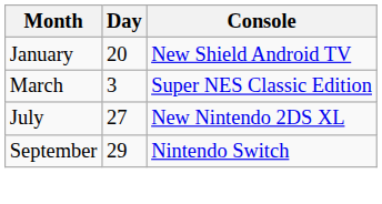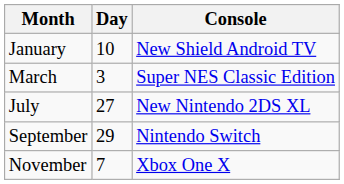January | Day: 20 -> 10
+ row: November | 7 | Xbox One X
